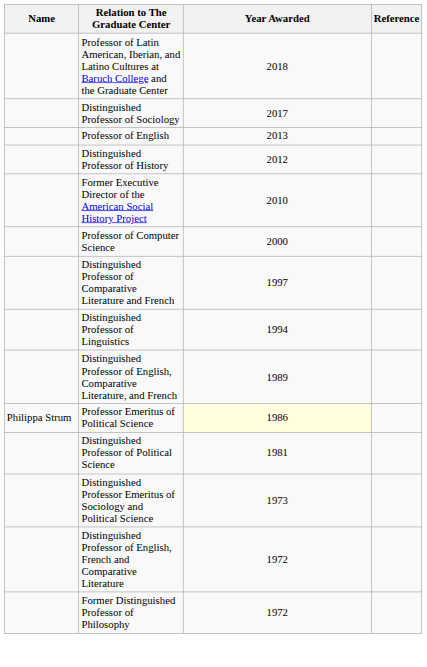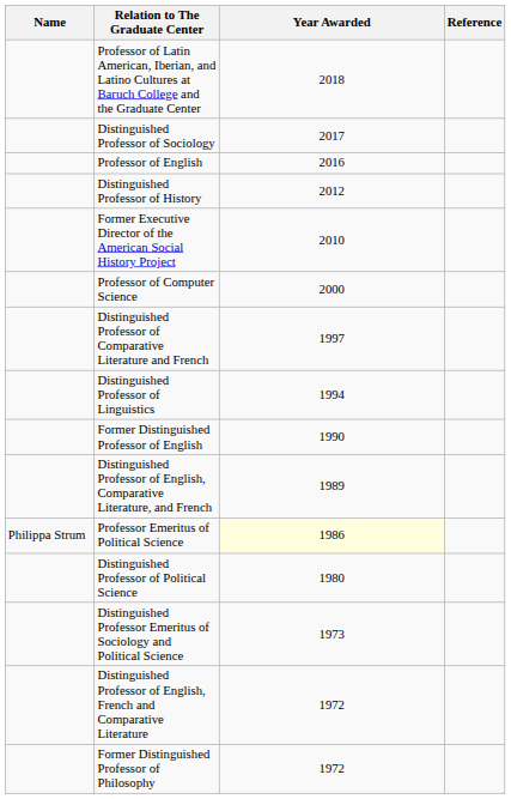Professor of English | Year Awarded: 2013 -> 2016
+ row: Former Distinguished Professor of English | 1990
Distinguished Professor of Political Science | Year Awarded: 1981 -> 1980
